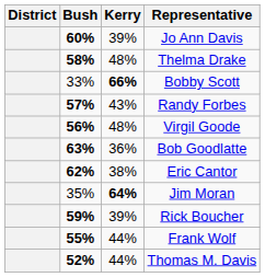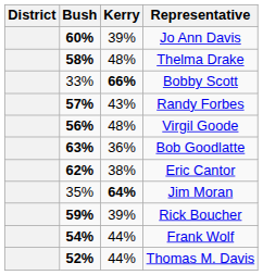Frank Wolf | Bush: 55% -> 54%
